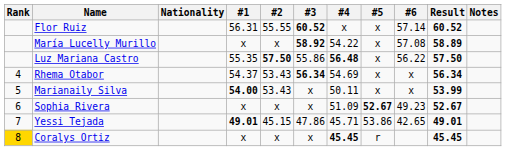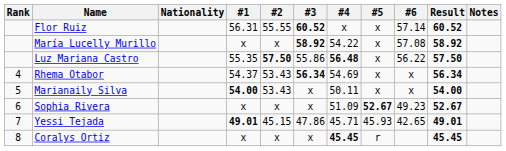María Lucelly Murillo | Result: 58.89 -> 58.92
Marianaily Silva | Result: 53.99 -> 54.00
Yessi Tejada | #5: 53.86 -> 45.93
Coralys Ortiz | Rank: gold background -> no background
